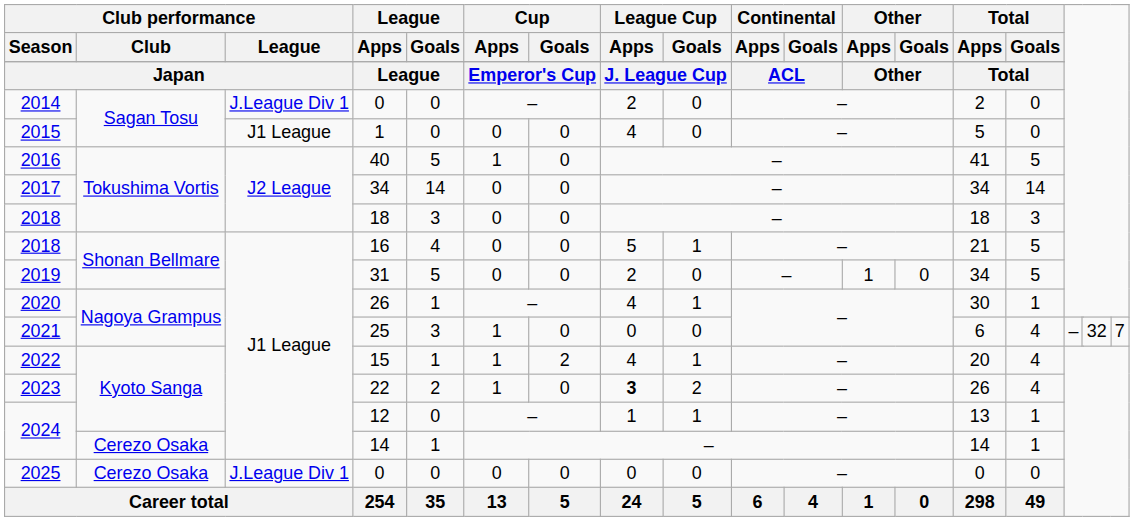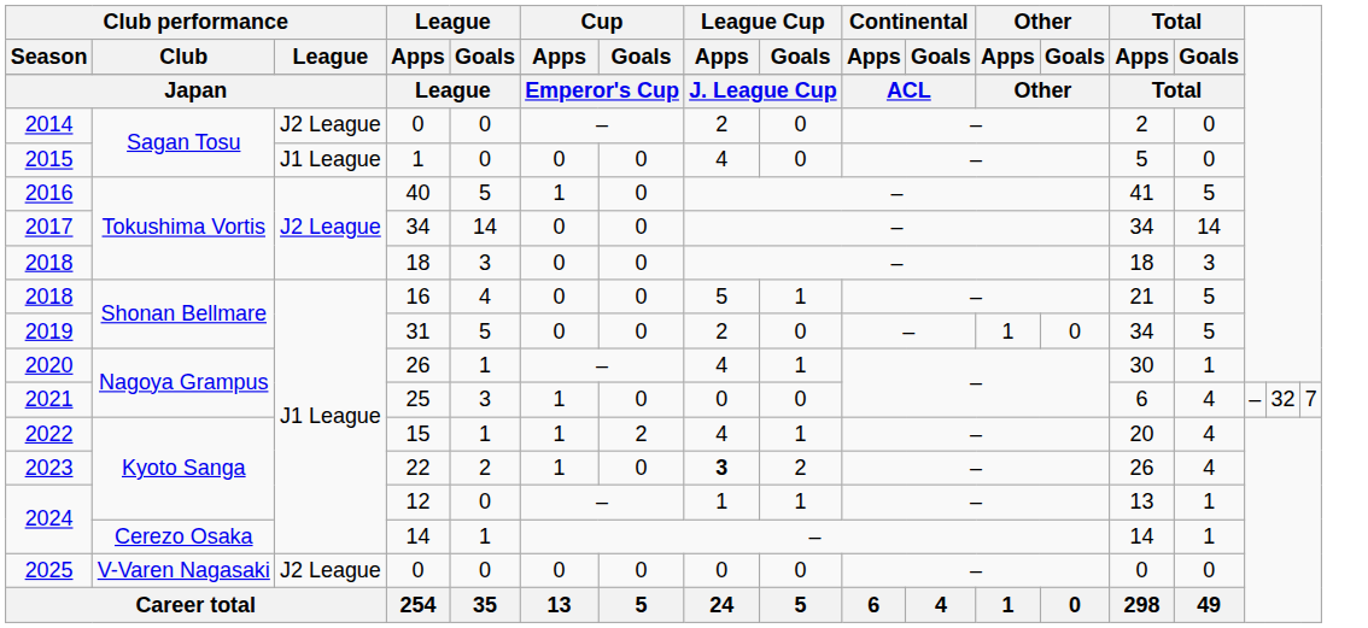2014 / 0 | Club performance / League: J.League Div 1 -> J2 League
2025 / 0 | Club performance / Club: Cerezo Osaka -> V-Varen Nagasaki
2025 / 0 | Club performance / League: J.League Div 1 -> J2 League
